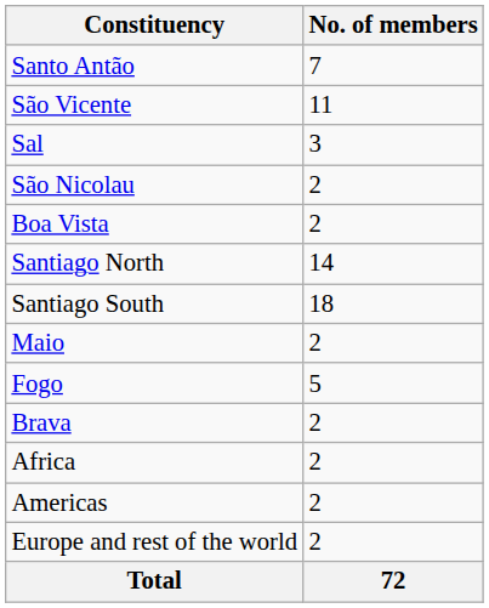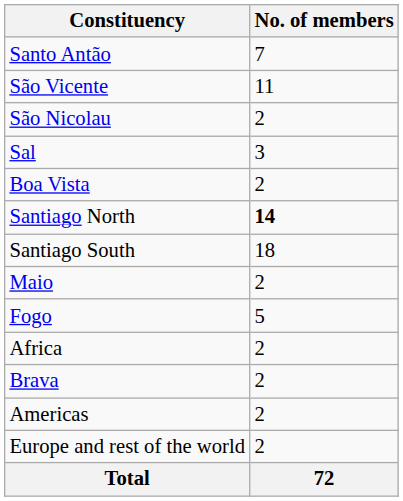rows swapped: São Nicolau <-> Sal
Santiago North | No. of members: normal -> bold
rows swapped: Brava <-> Africa
